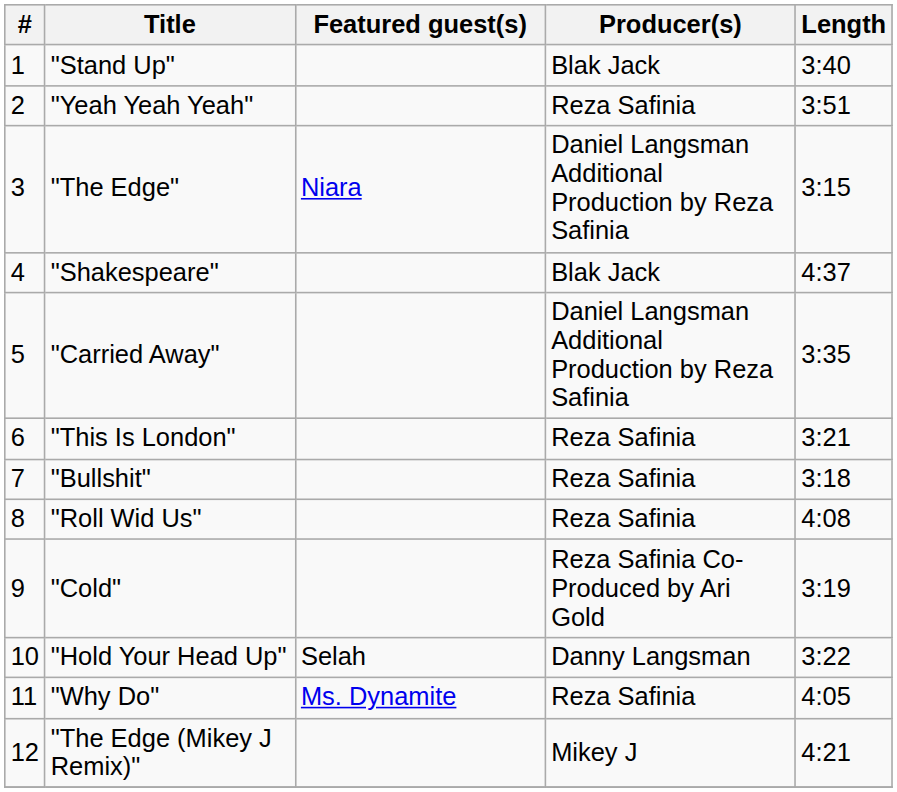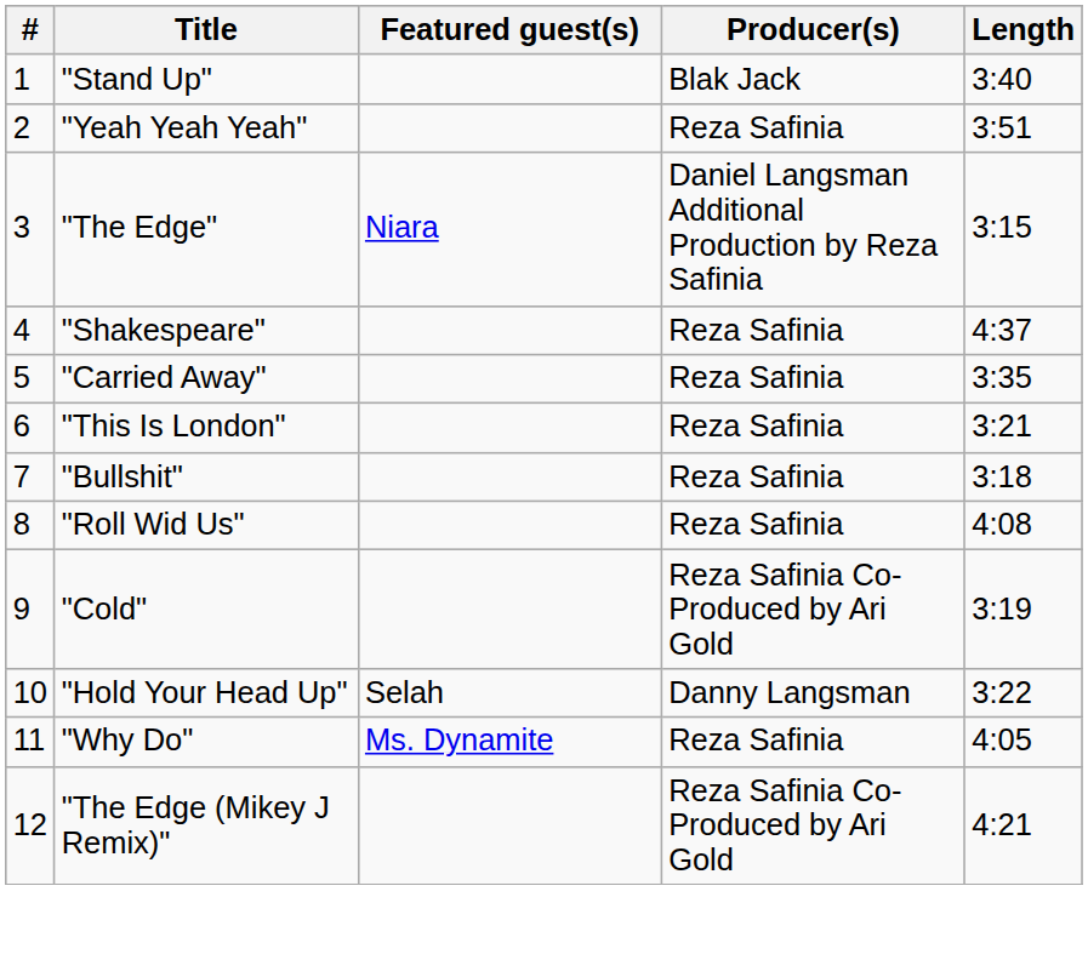"Shakespeare" | Producer(s): Blak Jack -> Reza Safinia
"Carried Away" | Producer(s): Daniel Langsman Additional Production by Reza Safinia -> Reza Safinia
"The Edge (Mikey J Remix)" | Producer(s): Mikey J -> Reza Safinia Co-Produced by Ari Gold
